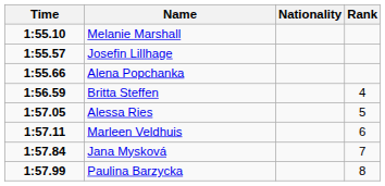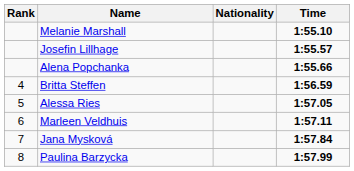columns swapped: Rank <-> Time
